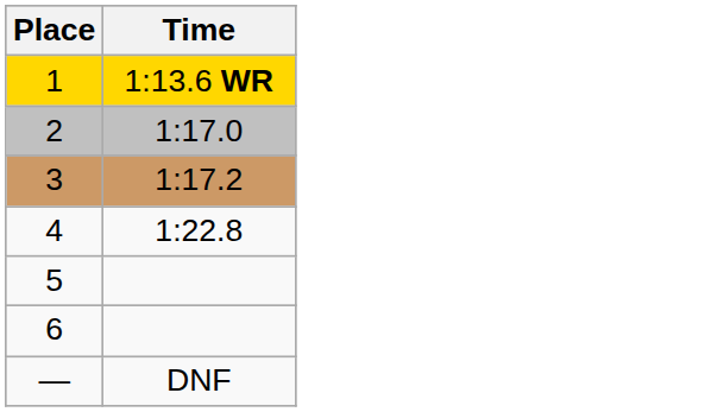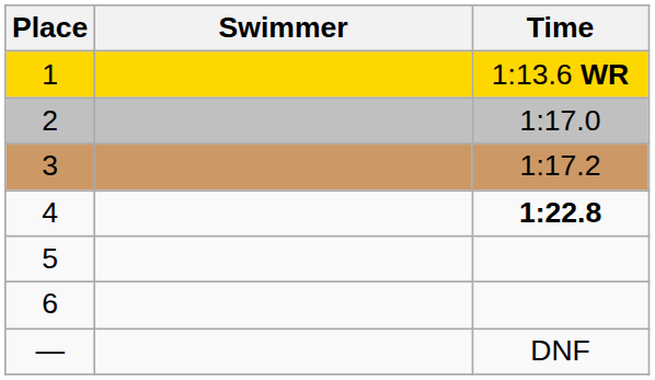+ column: Swimmer
4 | Time: normal -> bold
